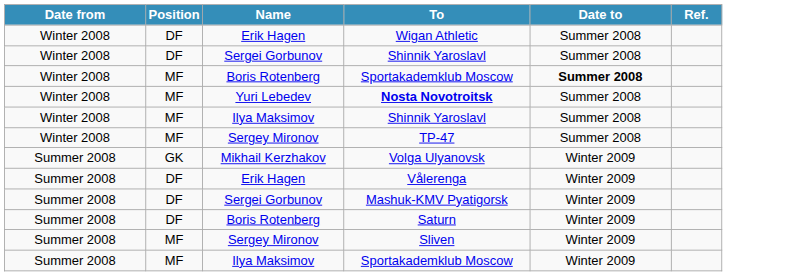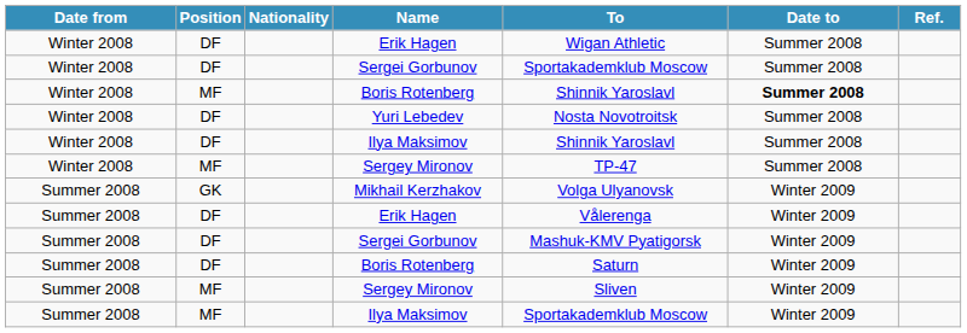+ column: Nationality
Winter 2008 / Sergei Gorbunov | To: Shinnik Yaroslavl -> Sportakademklub Moscow
Winter 2008 / Boris Rotenberg | To: Sportakademklub Moscow -> Shinnik Yaroslavl
Yuri Lebedev | Position: MF -> DF
Yuri Lebedev | To: bold -> normal
Winter 2008 / Ilya Maksimov | Position: MF -> DF
